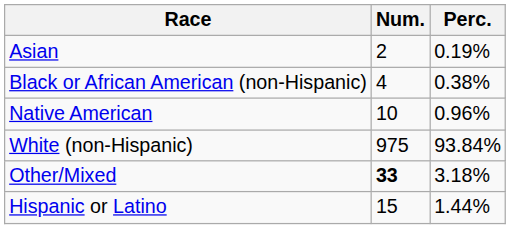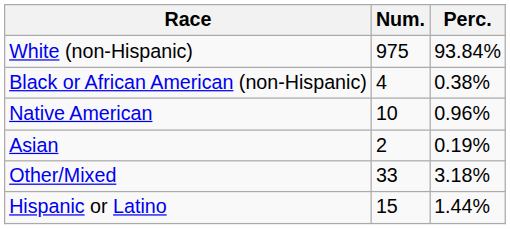rows swapped: White (non-Hispanic) <-> Asian
Other/Mixed | Num.: bold -> normal
